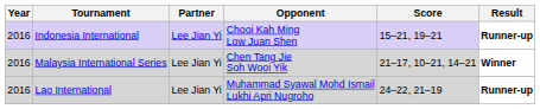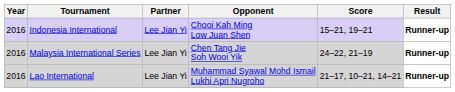Malaysia International Series | Score: 21–17, 10–21, 14–21 -> 24–22, 21–19
Malaysia International Series | Result: Winner -> Runner-up
Lao International | Score: 24–22, 21–19 -> 21–17, 10–21, 14–21
